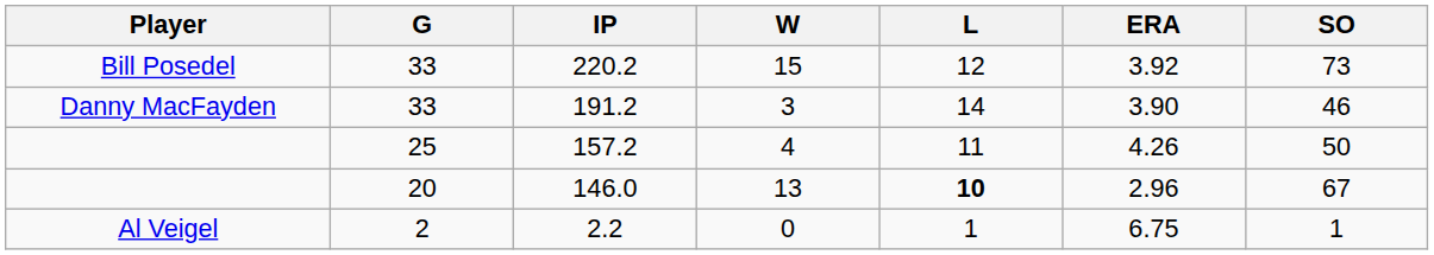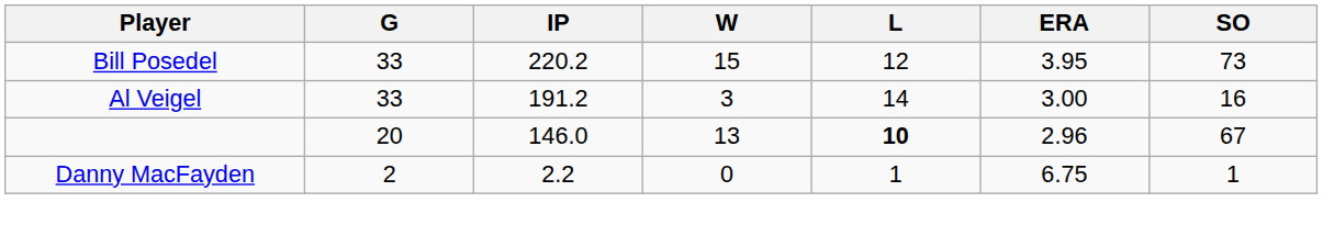220.2 | ERA: 3.92 -> 3.95
191.2 | Player: Danny MacFayden -> Al Veigel
191.2 | ERA: 3.90 -> 3.00
191.2 | SO: 46 -> 16
- row: 25 | 157.2 | 4 | 11 | 4.26 | 50
2.2 | Player: Al Veigel -> Danny MacFayden
